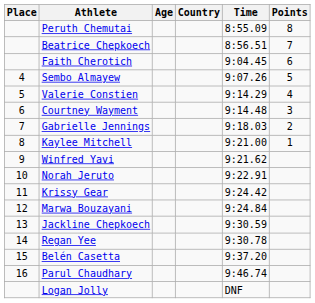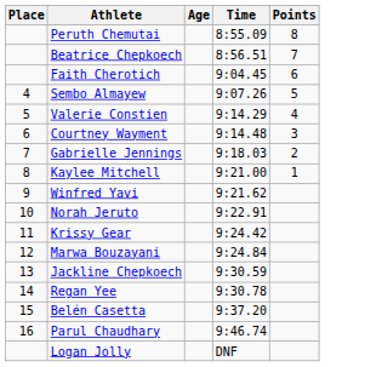- column: Country
